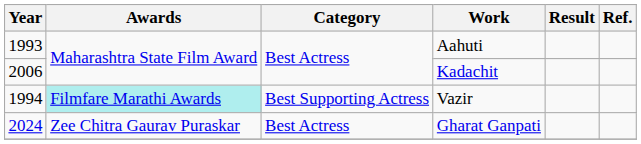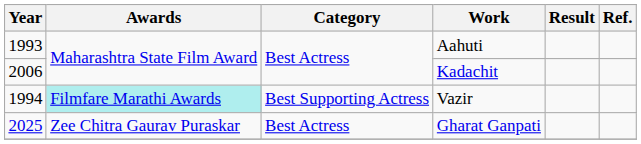Gharat Ganpati | Year: 2024 -> 2025
